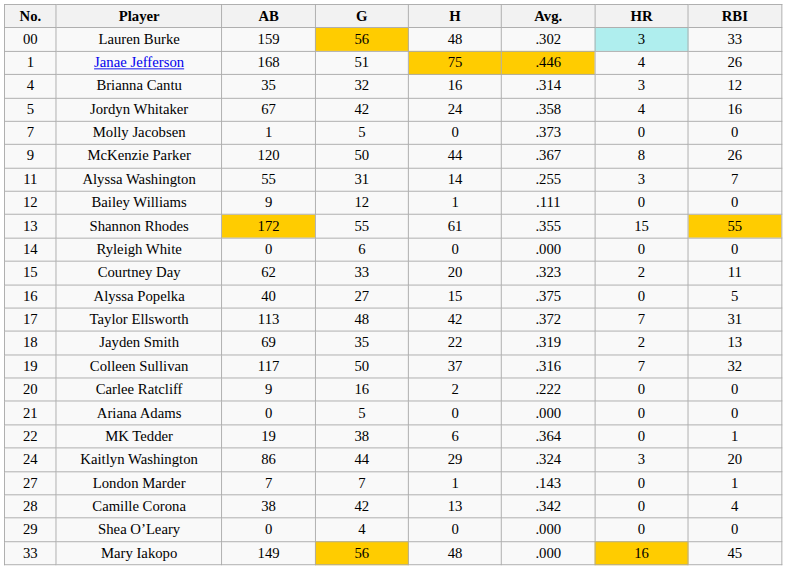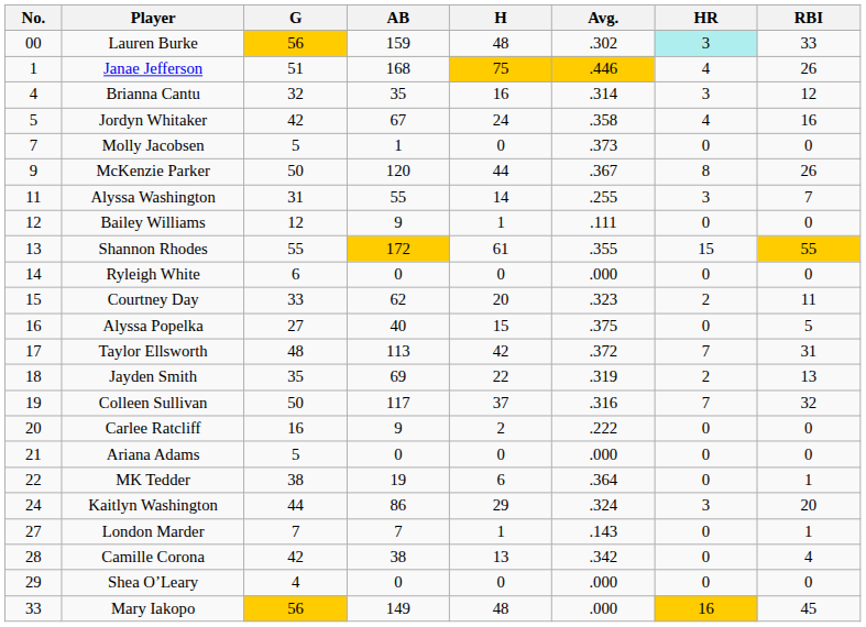columns swapped: G <-> AB
